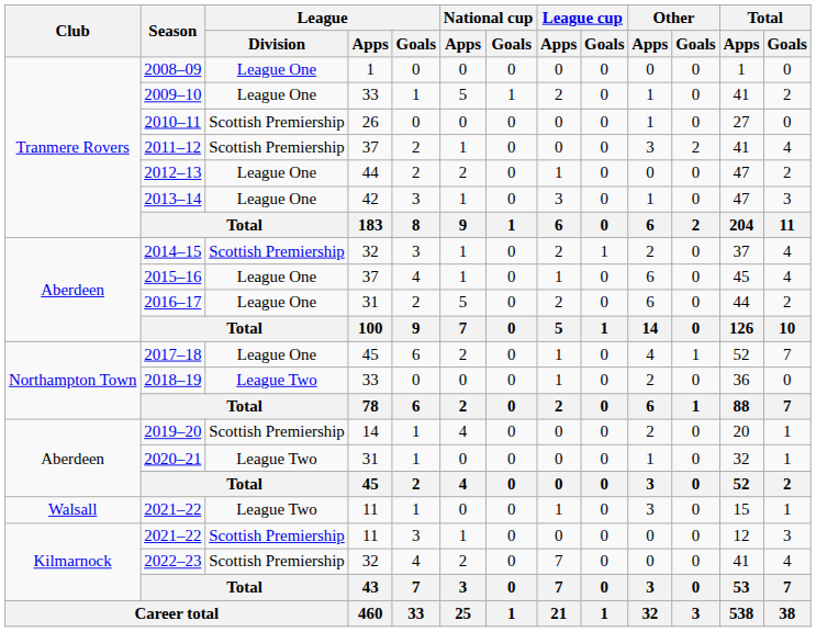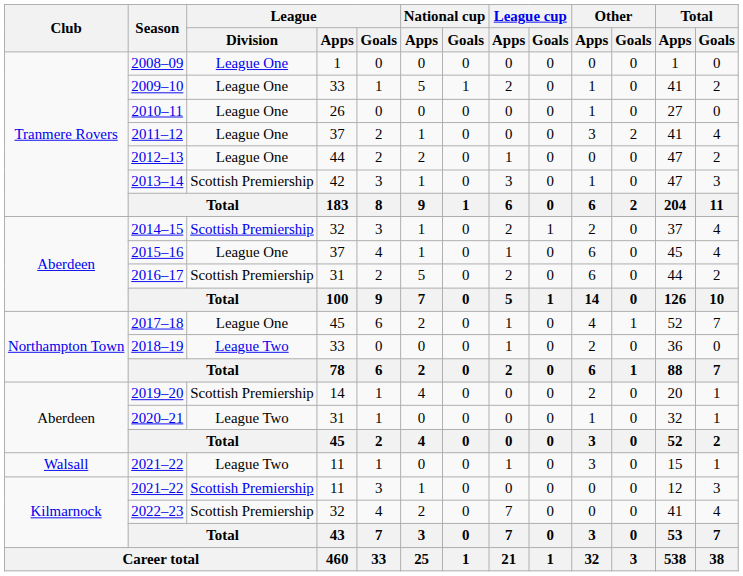2010–11 | League / Division: Scottish Premiership -> League One
2011–12 | League / Division: Scottish Premiership -> League One
2013–14 | League / Division: League One -> Scottish Premiership
2016–17 | League / Division: League One -> Scottish Premiership
